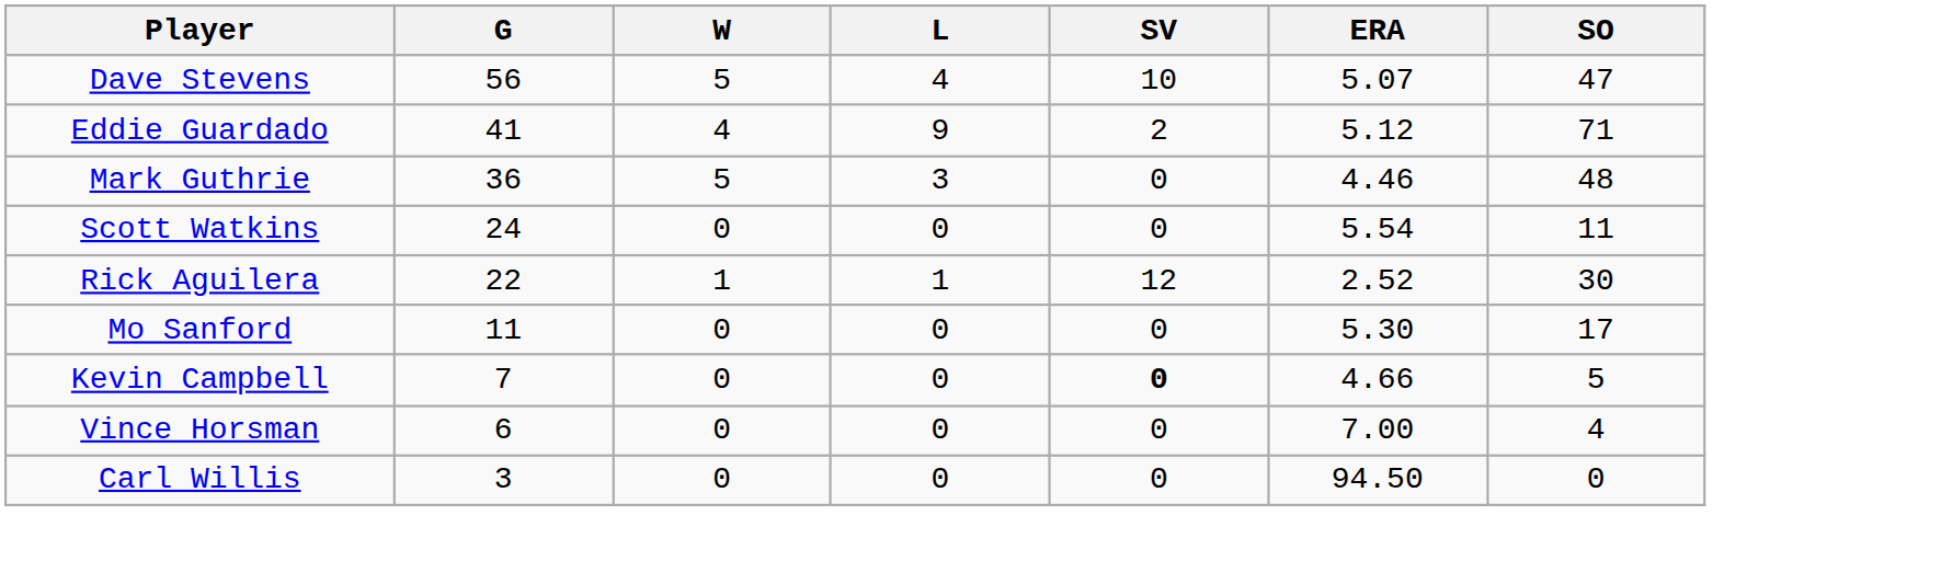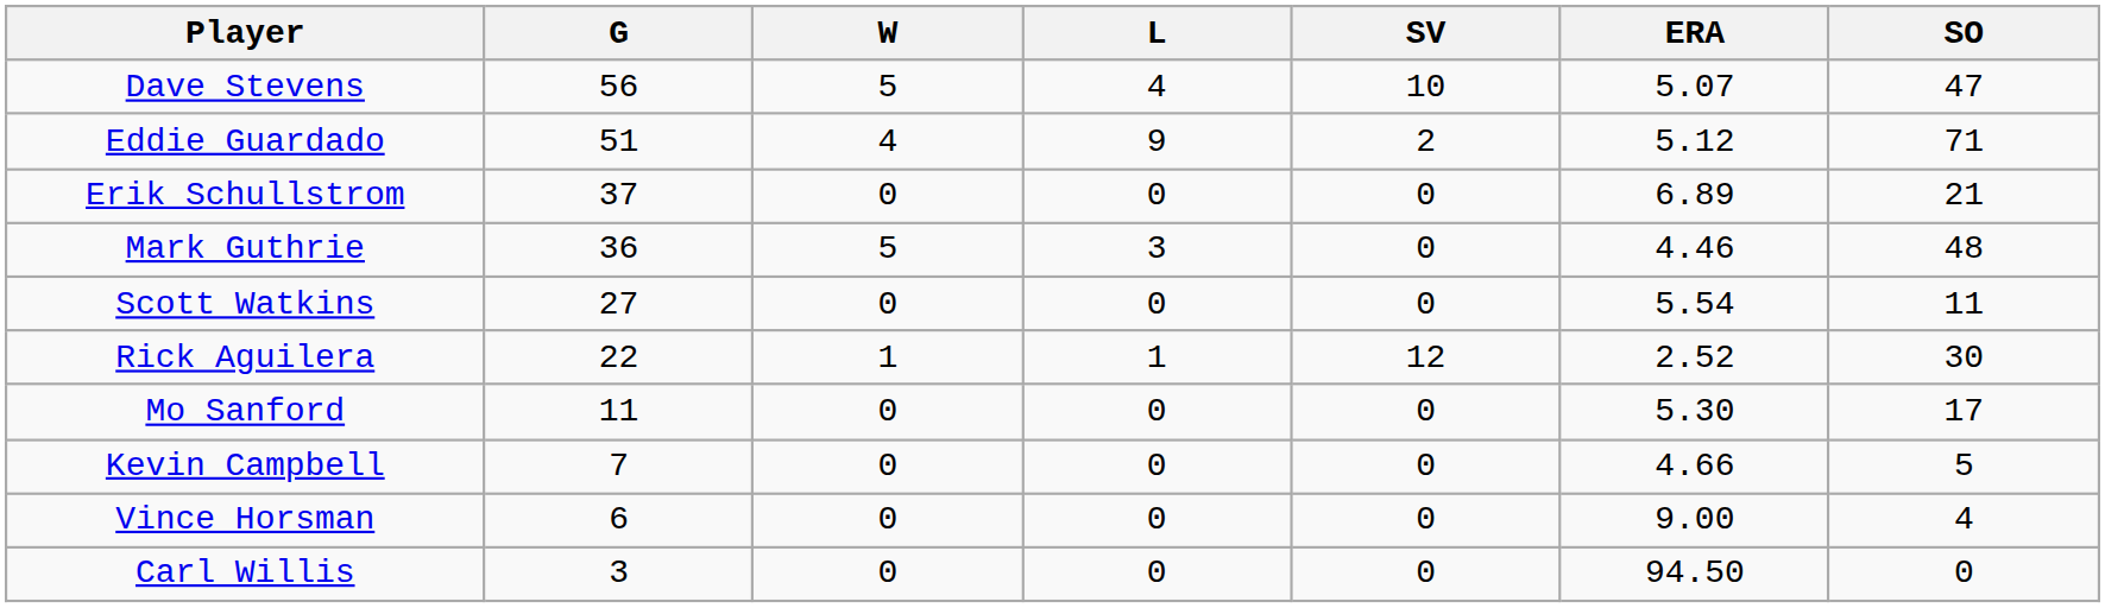Eddie Guardado | G: 41 -> 51
+ row: Erik Schullstrom | 37 | 0 | 0 | 0 | 6.89 | 21
Scott Watkins | G: 24 -> 27
Kevin Campbell | SV: bold -> normal
Vince Horsman | ERA: 7.00 -> 9.00
